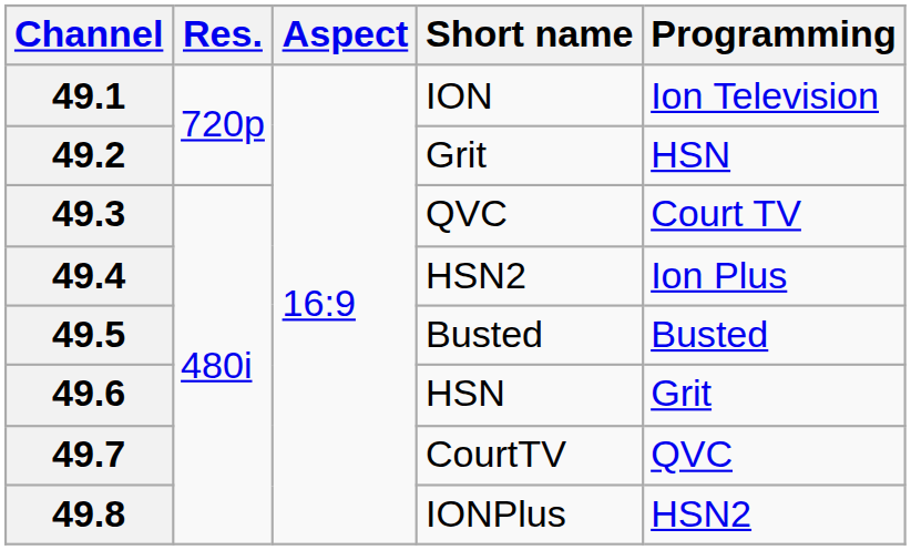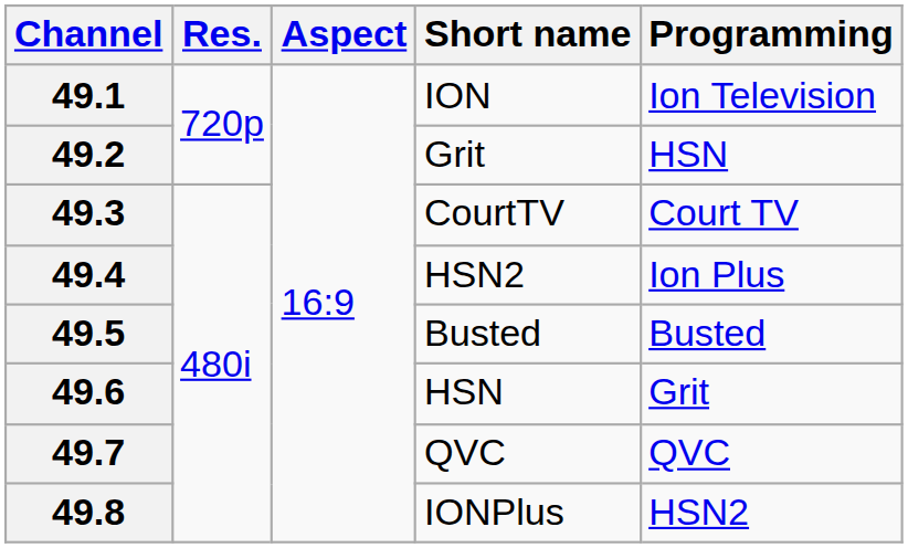49.3 | Short name: QVC -> CourtTV
49.7 | Short name: CourtTV -> QVC
